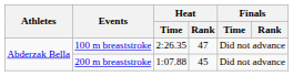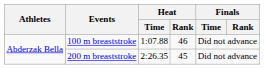100 m breaststroke | Heat / Time: 2:26.35 -> 1:07.88
100 m breaststroke | Heat / Rank: 47 -> 46
200 m breaststroke | Heat / Time: 1:07.88 -> 2:26.35
